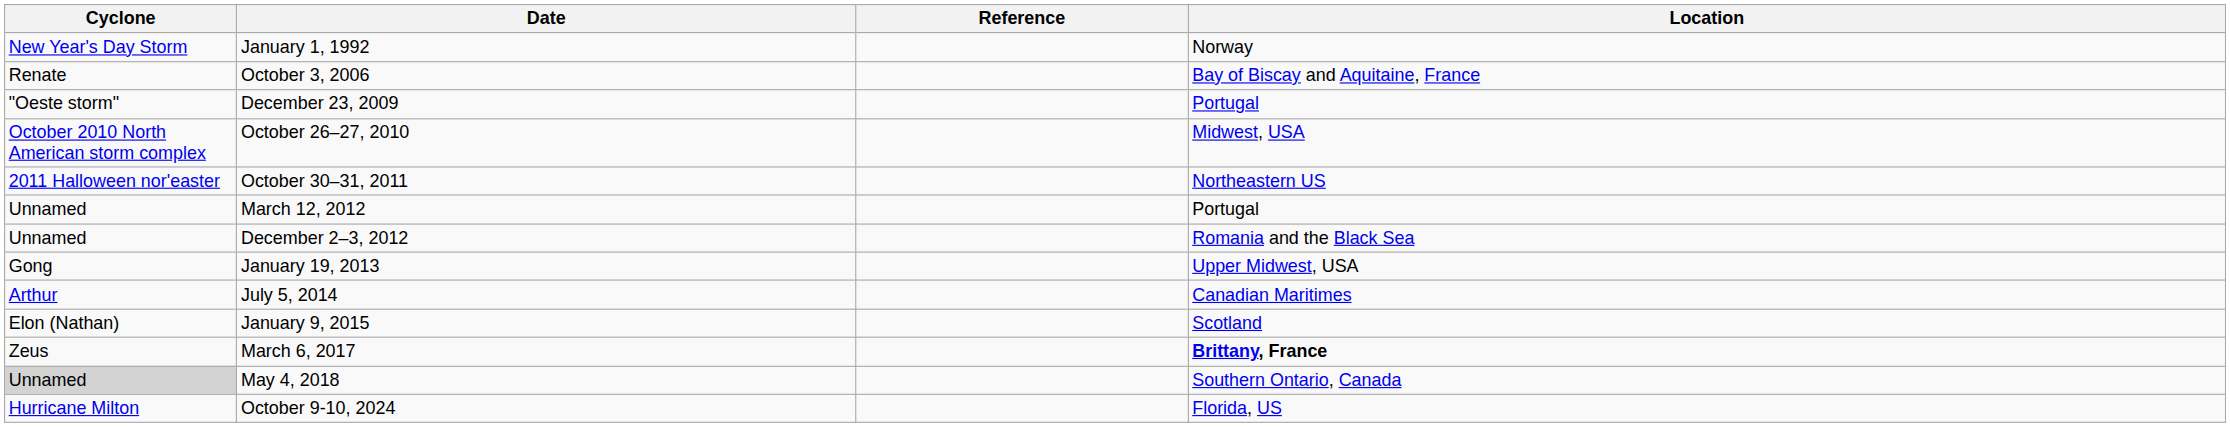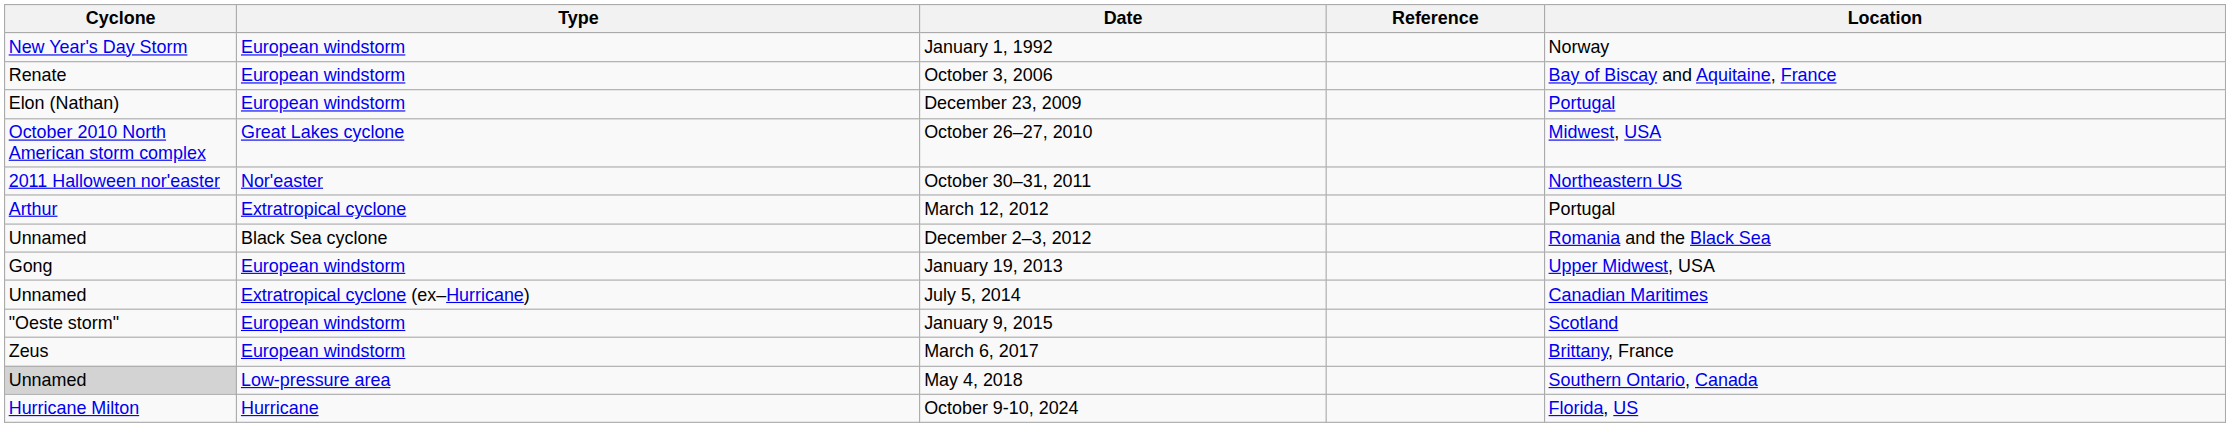+ column: Type | European windstorm | European windstorm | European windstorm | Great Lakes cyclone | Nor'easter | Extratropical cyclone | Black Sea cyclone | European windstorm | Extratropical cyclone (ex–Hurricane) | European windstorm | European windstorm | Low-pressure area | Hurricane
December 23, 2009 | Cyclone: "Oeste storm" -> Elon (Nathan)
March 12, 2012 | Cyclone: Unnamed -> Arthur
July 5, 2014 | Cyclone: Arthur -> Unnamed
January 9, 2015 | Cyclone: Elon (Nathan) -> "Oeste storm"
March 6, 2017 | Location: bold -> normal
